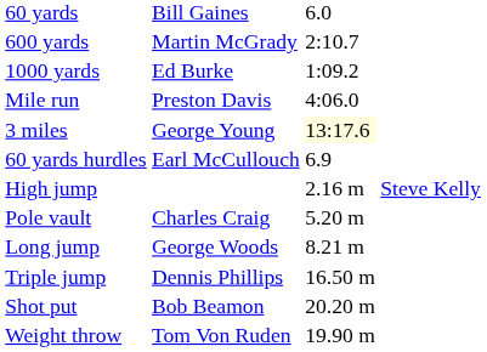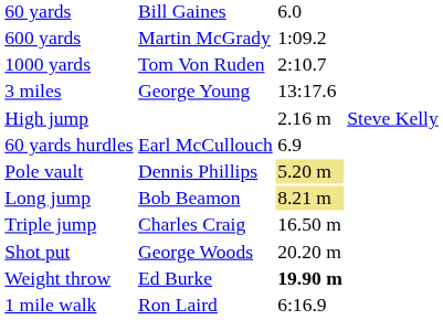600 yards | column 3: 2:10.7 -> 1:09.2
1000 yards | column 2: Ed Burke -> Tom Von Ruden
1000 yards | column 3: 1:09.2 -> 2:10.7
- row: Mile run | Preston Davis | 4:06.0
3 miles | column 3: lightyellow background -> no background
rows swapped: 60 yards hurdles <-> High jump
Pole vault | column 2: Charles Craig -> Dennis Phillips
Pole vault | column 3: no background -> khaki background
Long jump | column 2: George Woods -> Bob Beamon
Long jump | column 3: no background -> khaki background
Triple jump | column 2: Dennis Phillips -> Charles Craig
Shot put | column 2: Bob Beamon -> George Woods
Weight throw | column 2: Tom Von Ruden -> Ed Burke
Weight throw | column 3: normal -> bold
+ row: 1 mile walk | Ron Laird | 6:16.9
